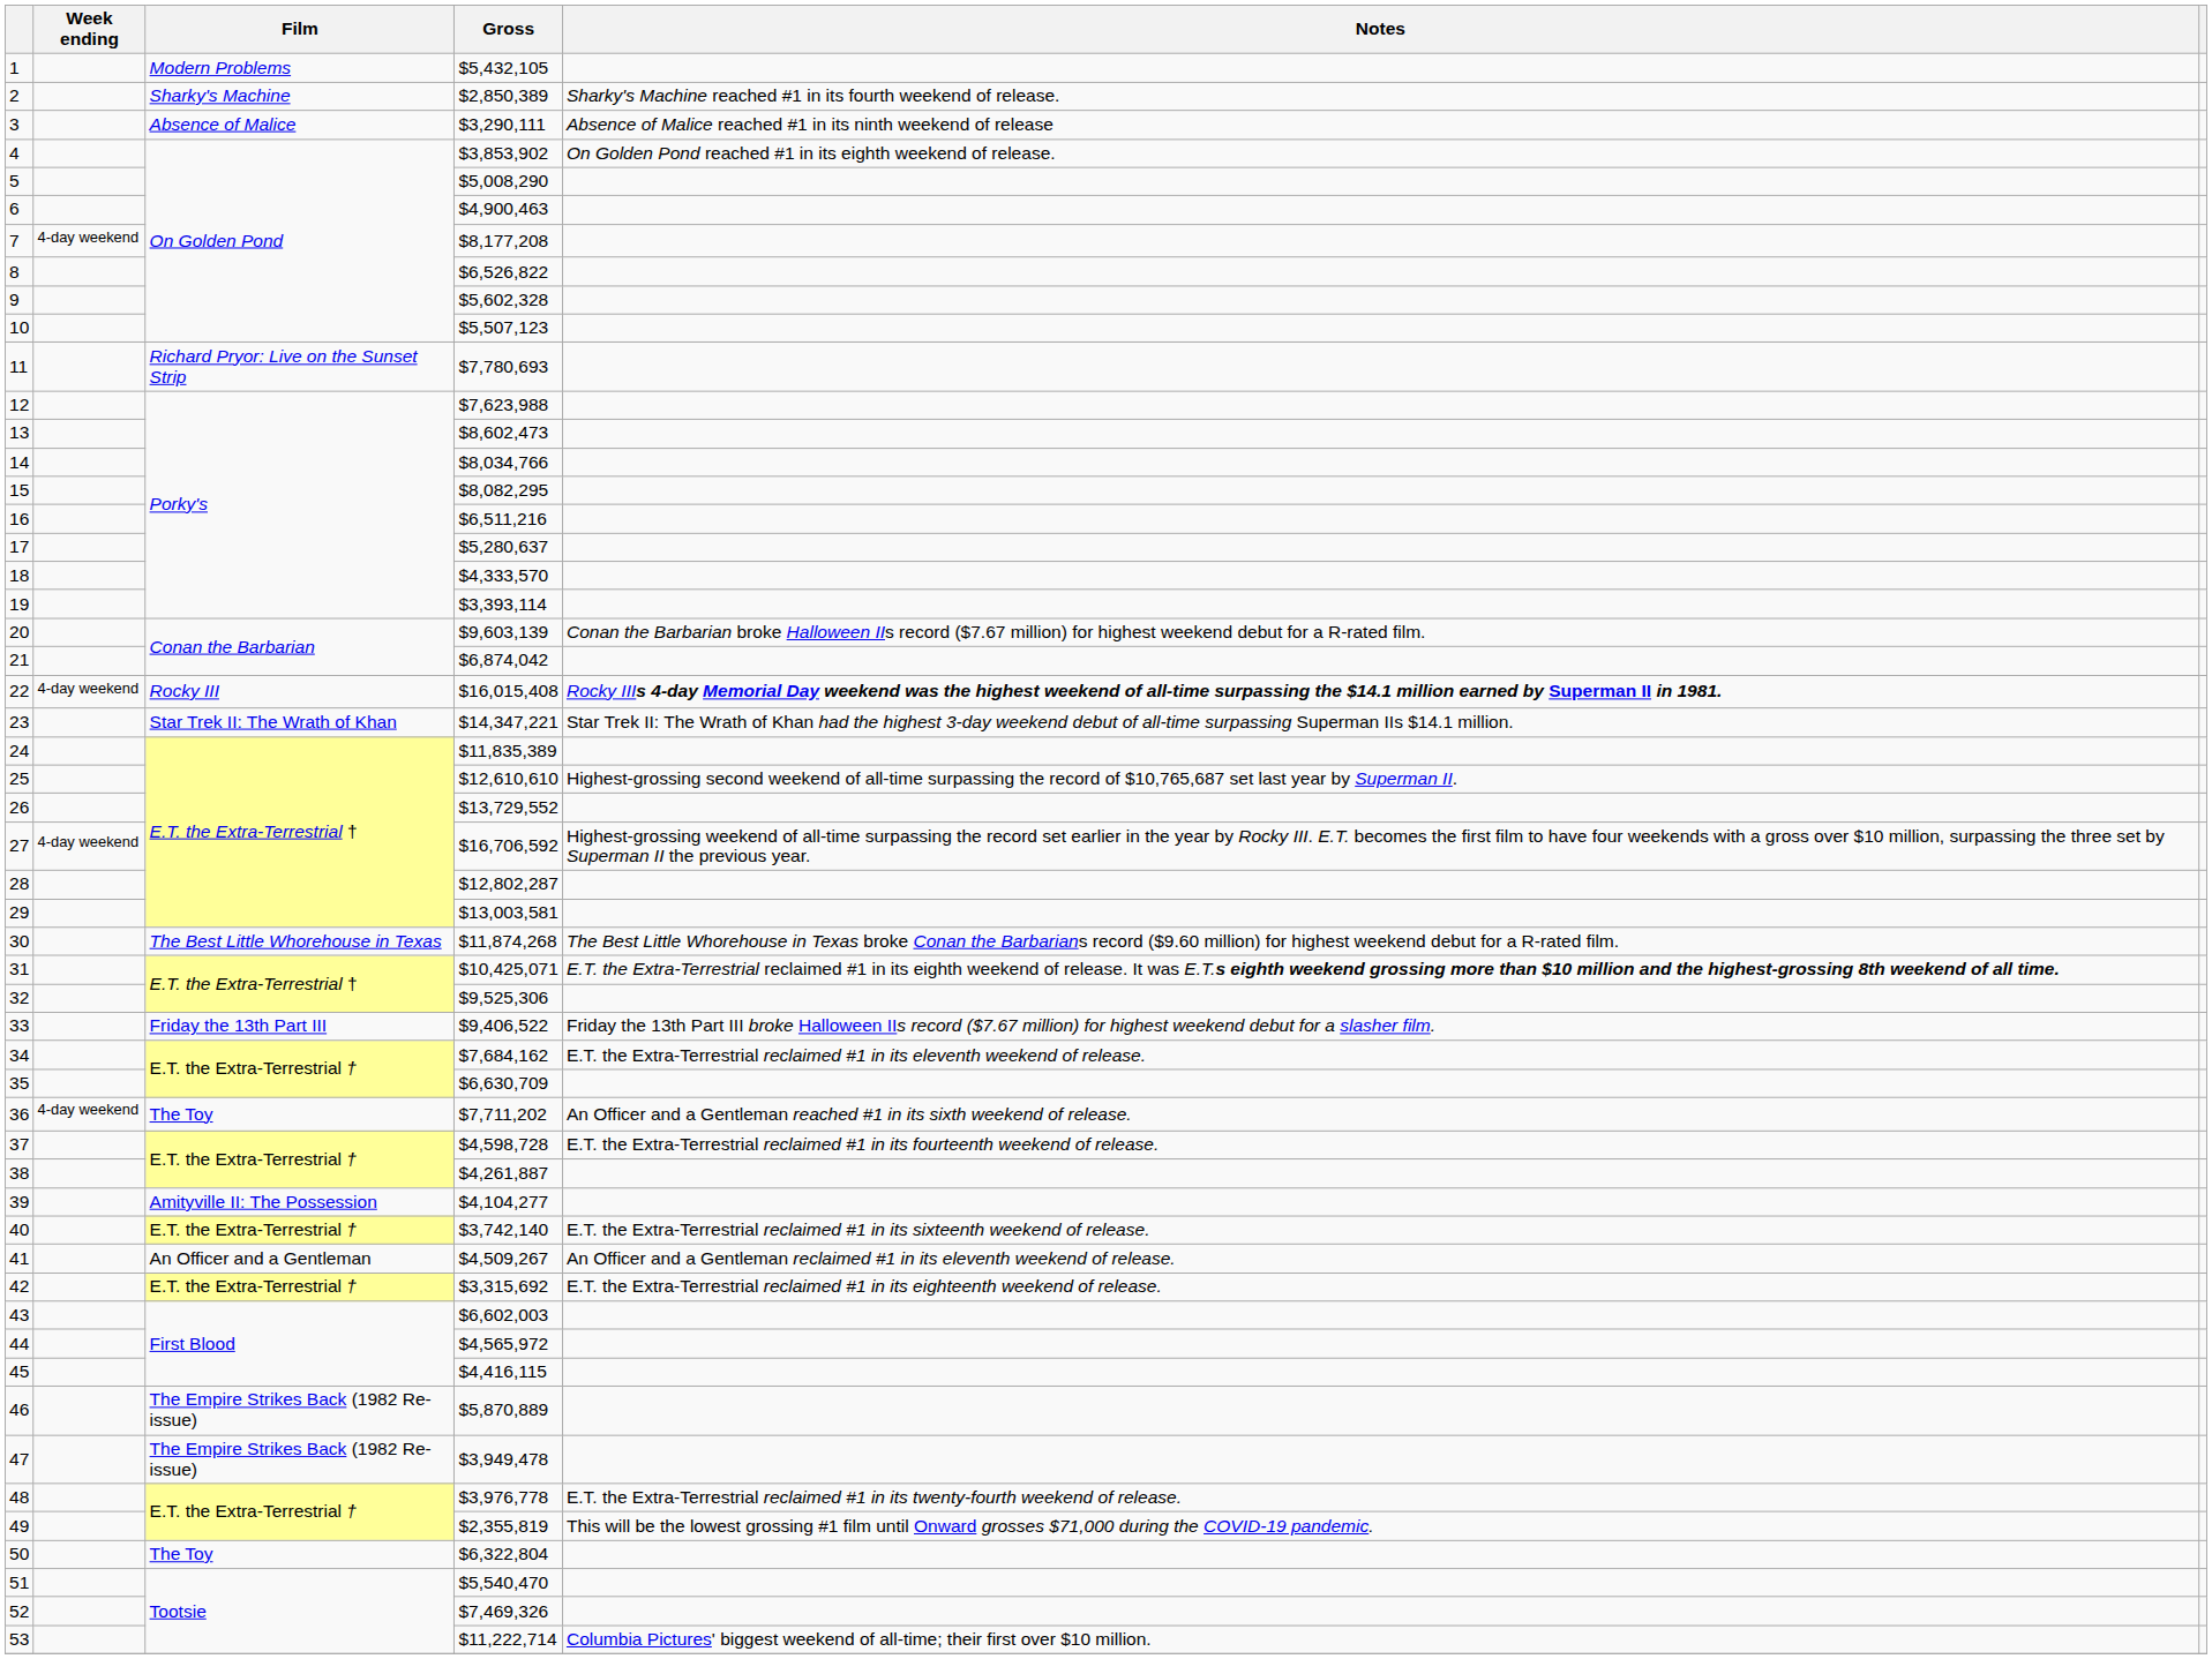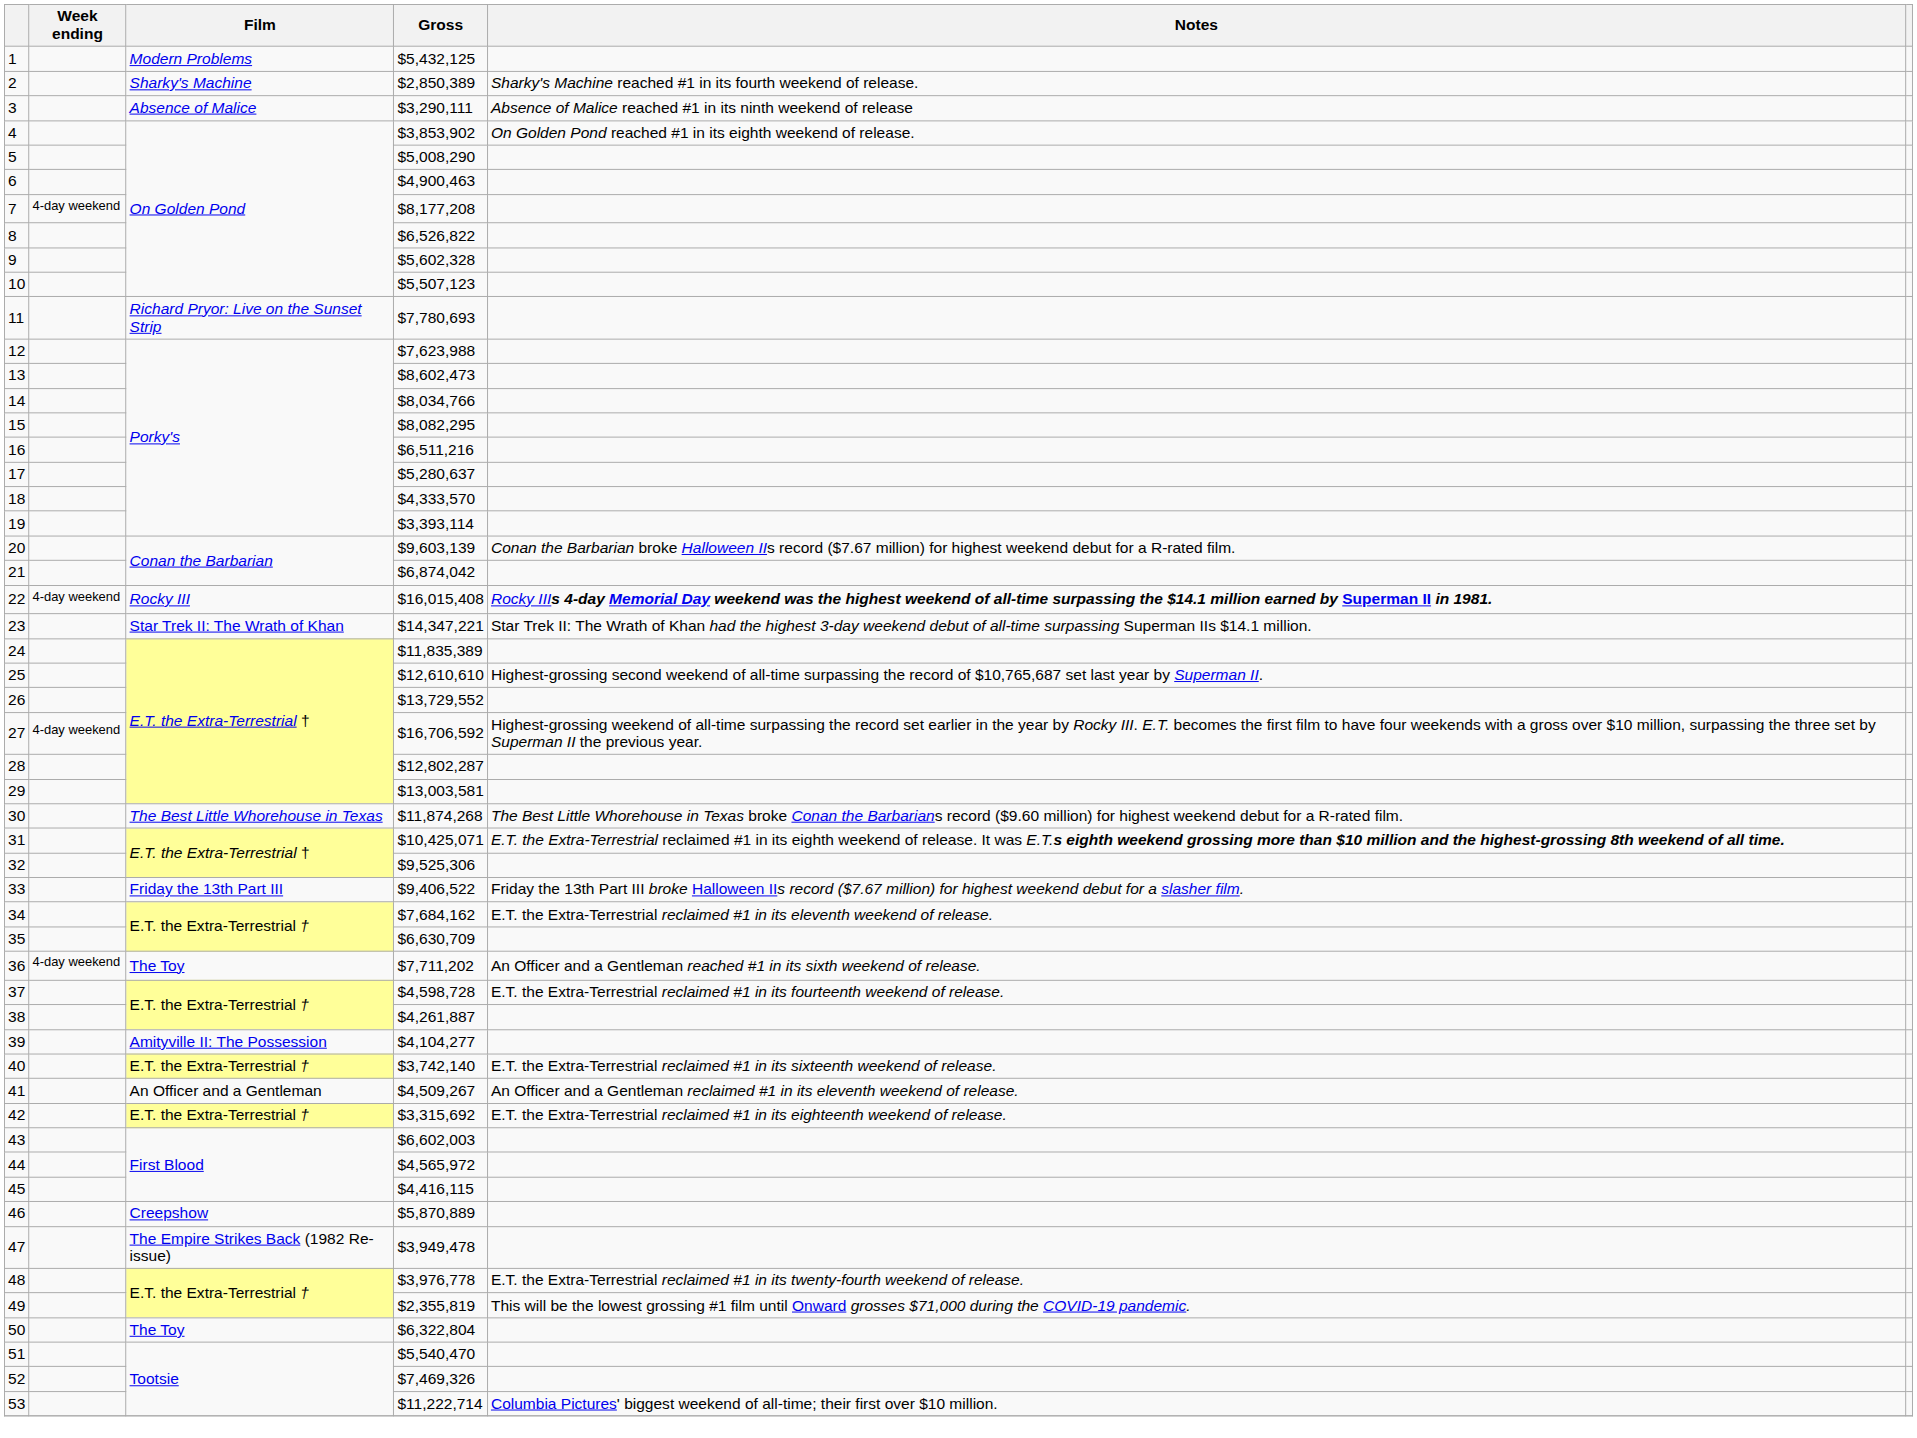1 | Gross: $5,432,105 -> $5,432,125
46 | Film: The Empire Strikes Back (1982 Re-issue) -> Creepshow
